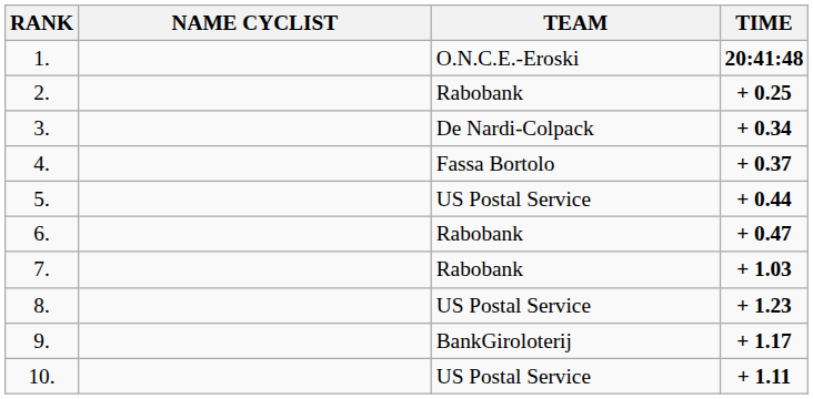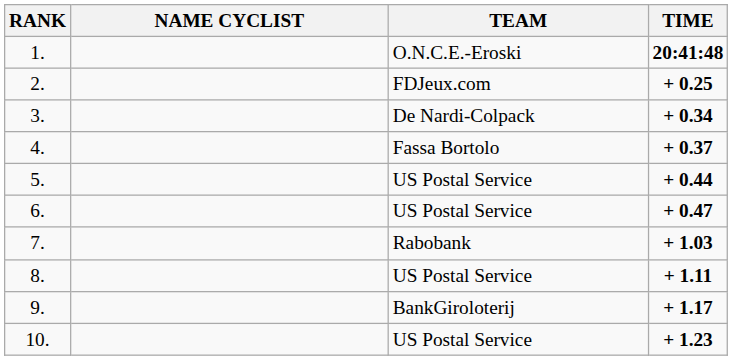2. | TEAM: Rabobank -> FDJeux.com
6. | TEAM: Rabobank -> US Postal Service
8. | TIME: + 1.23 -> + 1.11
10. | TIME: + 1.11 -> + 1.23
